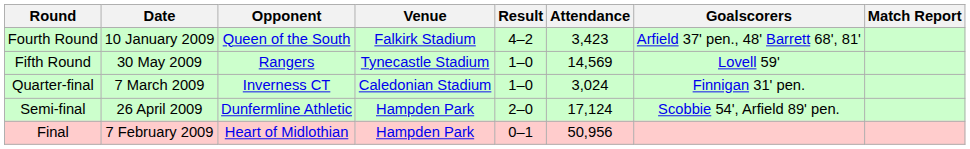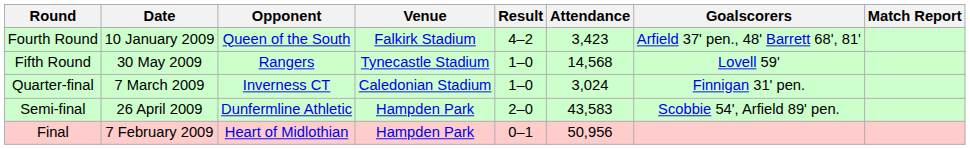Fifth Round | Attendance: 14,569 -> 14,568
Semi-final | Attendance: 17,124 -> 43,583
